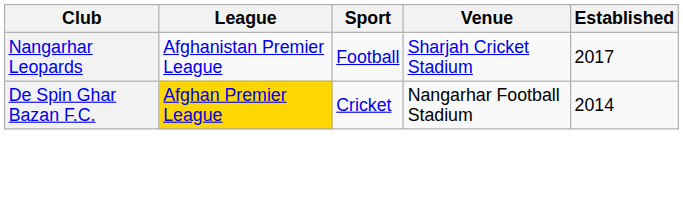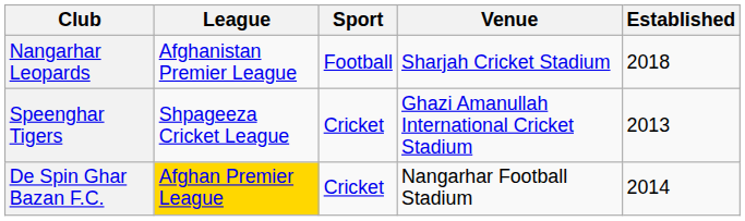Nangarhar Leopards | Established: 2017 -> 2018
+ row: Speenghar Tigers | Shpageeza Cricket League | Cricket | Ghazi Amanullah International Cricket Stadium | 2013
